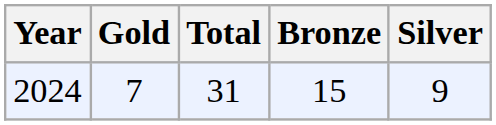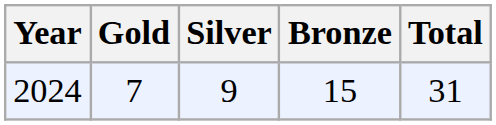columns swapped: Silver <-> Total
